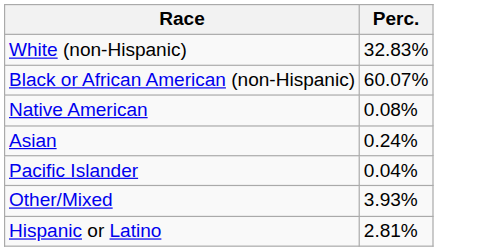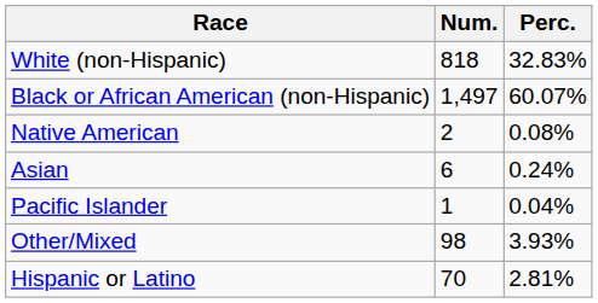+ column: Num. | 818 | 1,497 | 2 | 6 | 1 | 98 | 70
